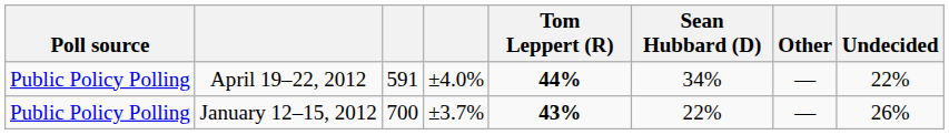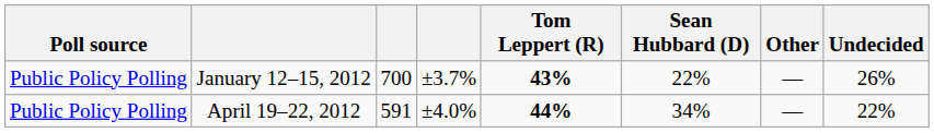rows swapped: April 19–22, 2012 <-> January 12–15, 2012
